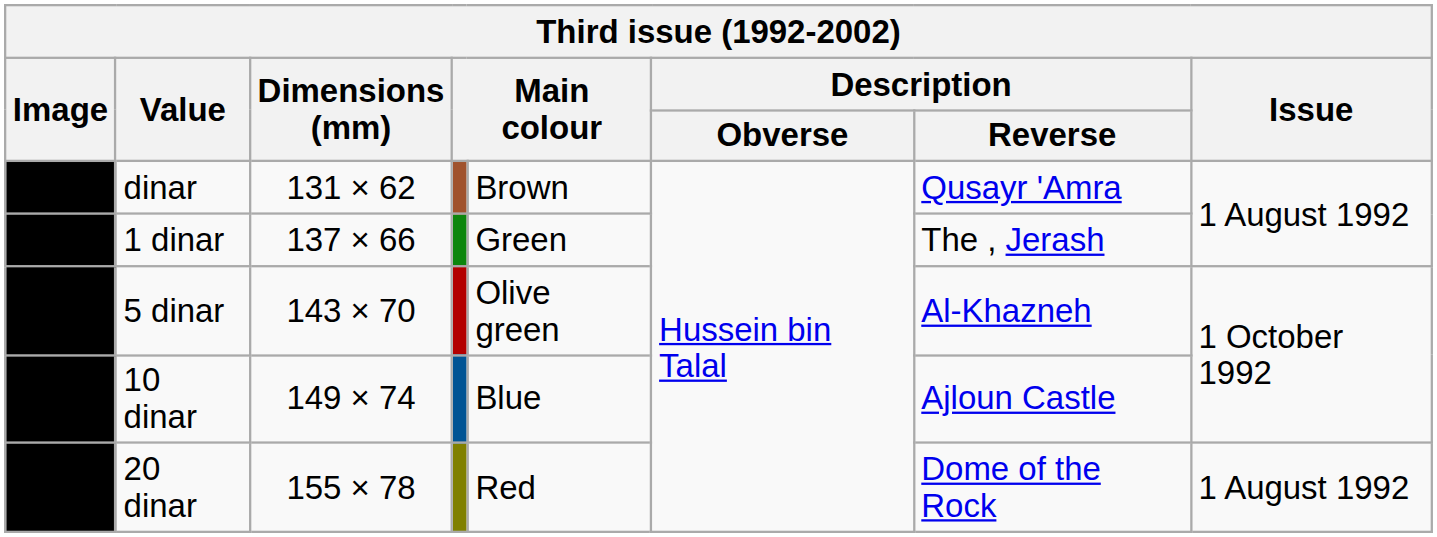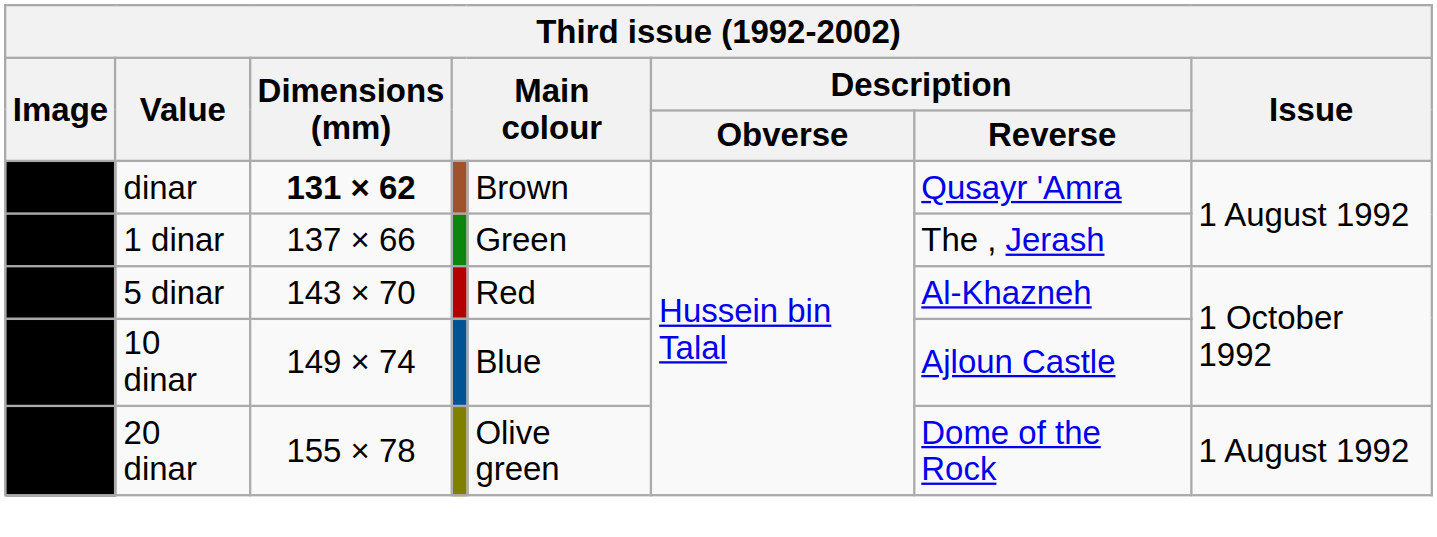dinar | Dimensions (mm): normal -> bold
5 dinar | column 5: Olive green -> Red
20 dinar | column 5: Red -> Olive green
